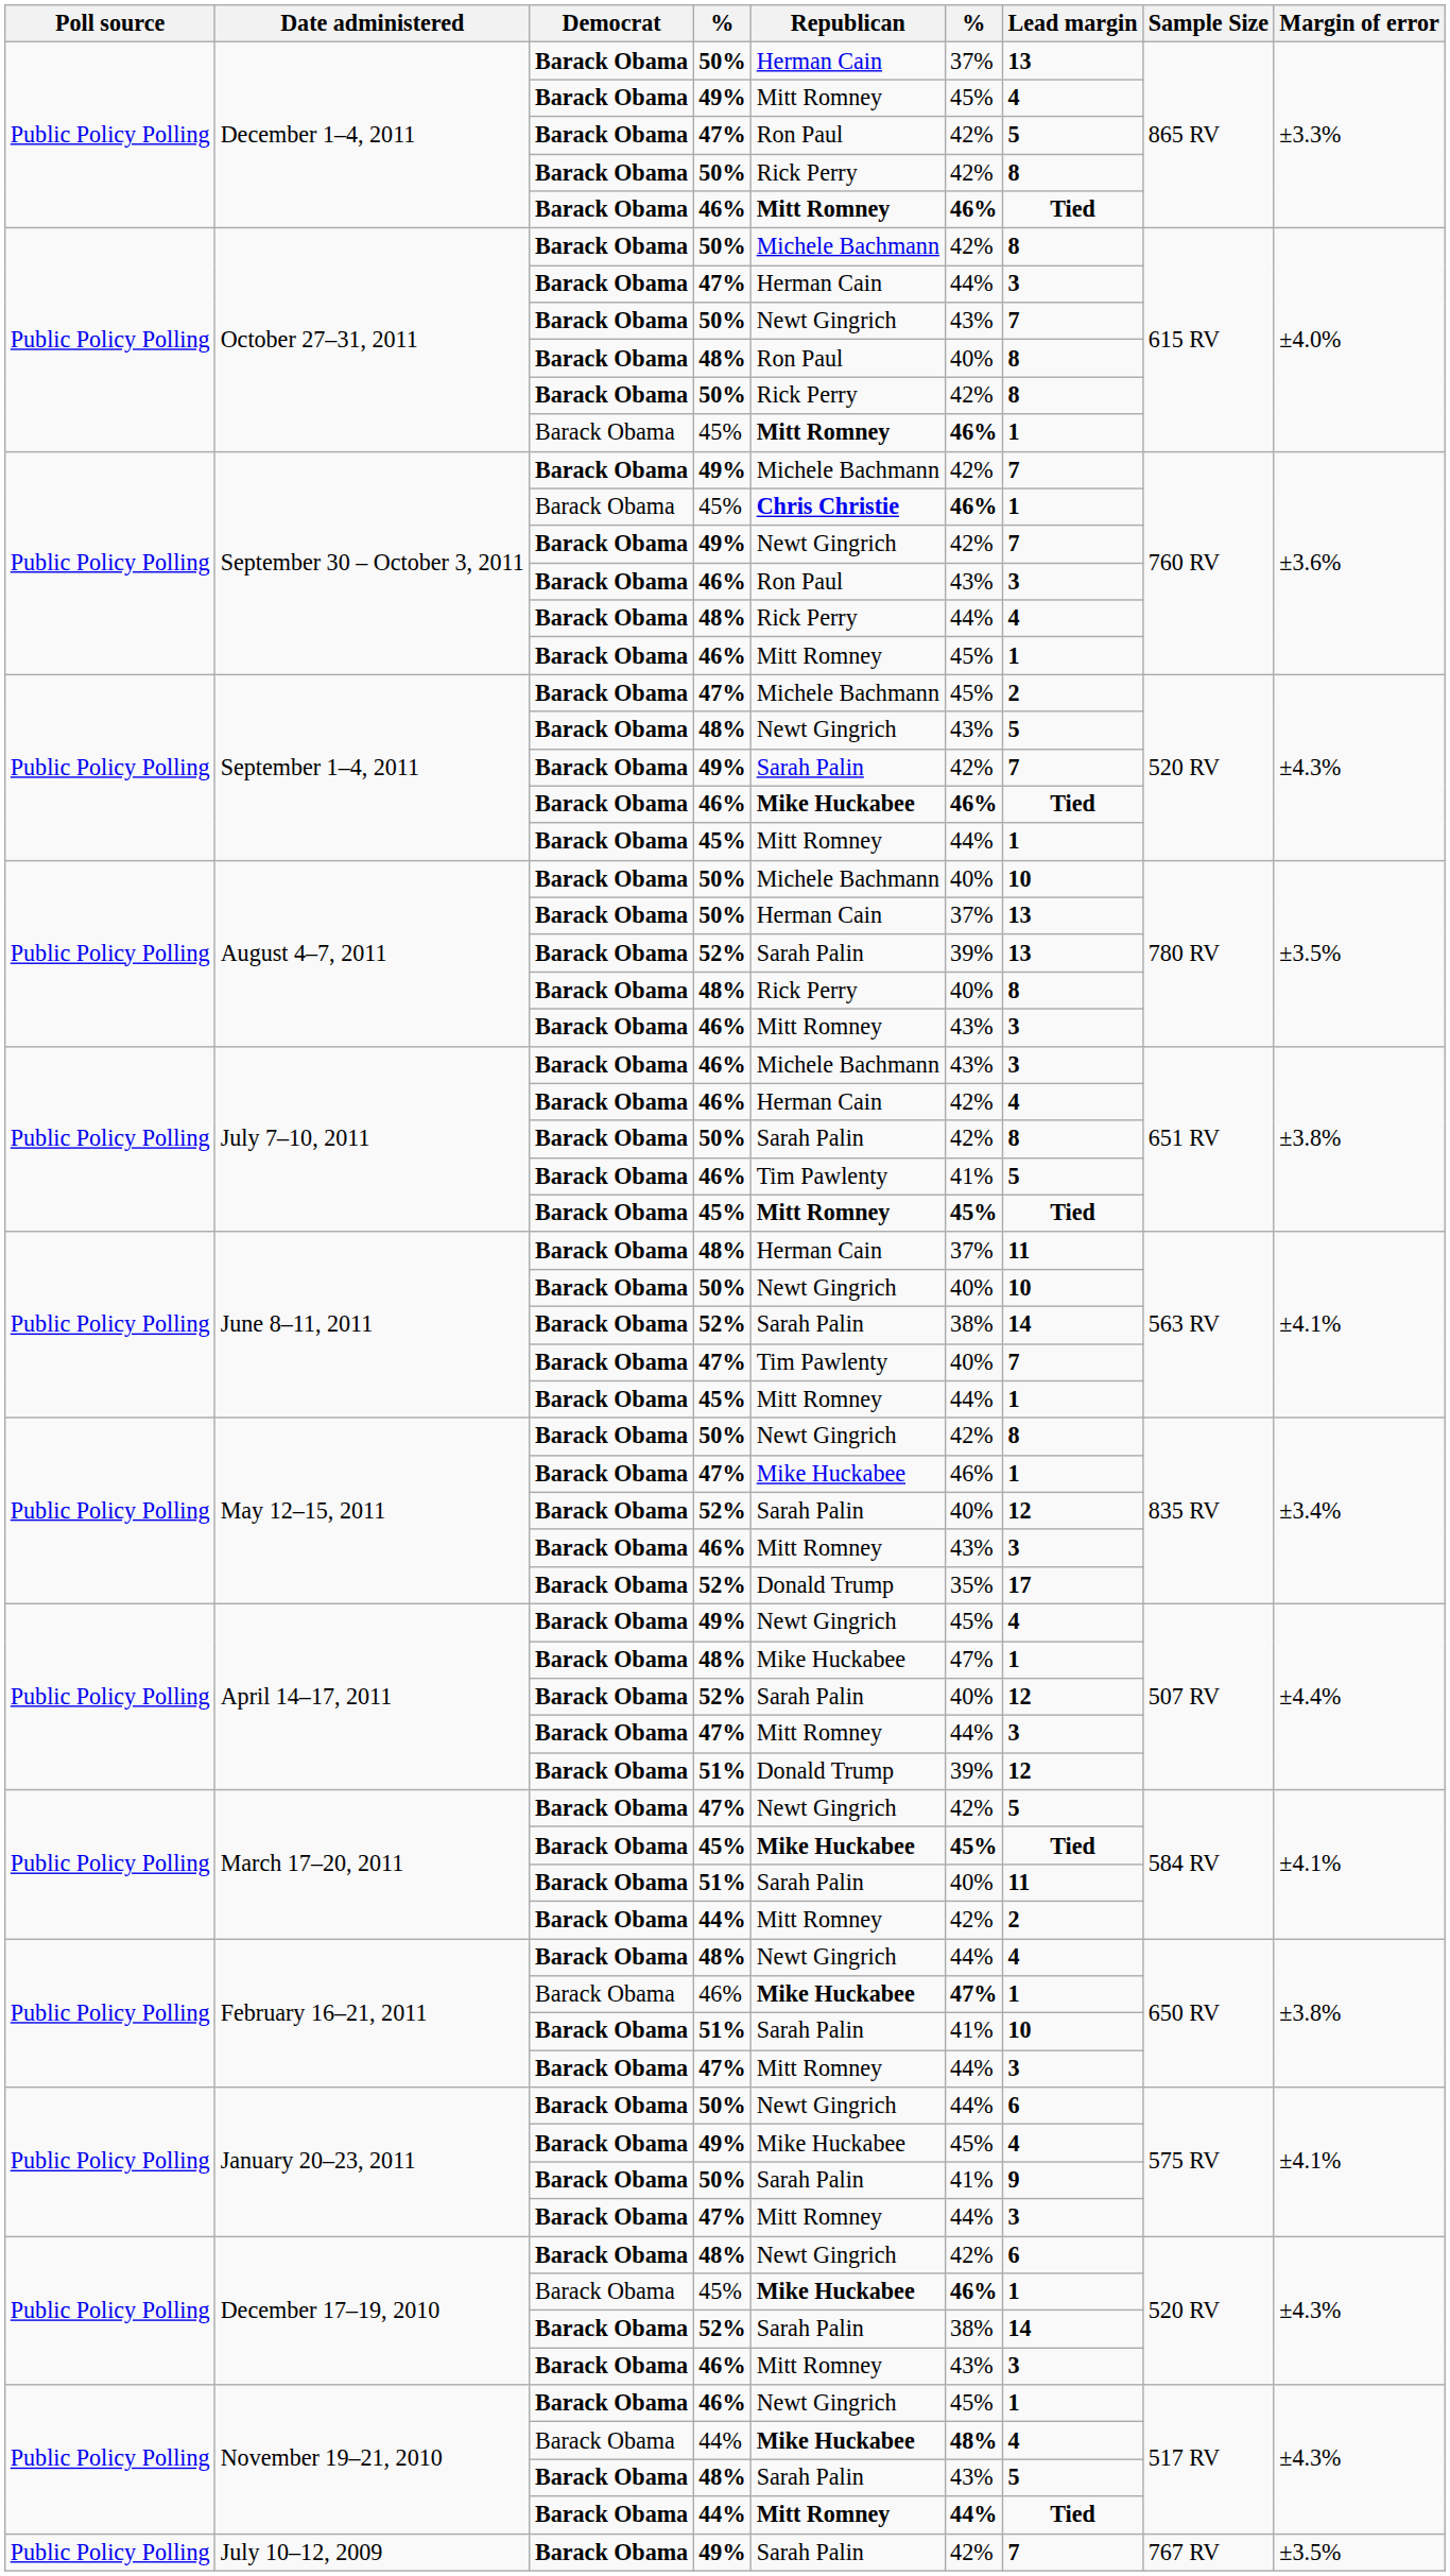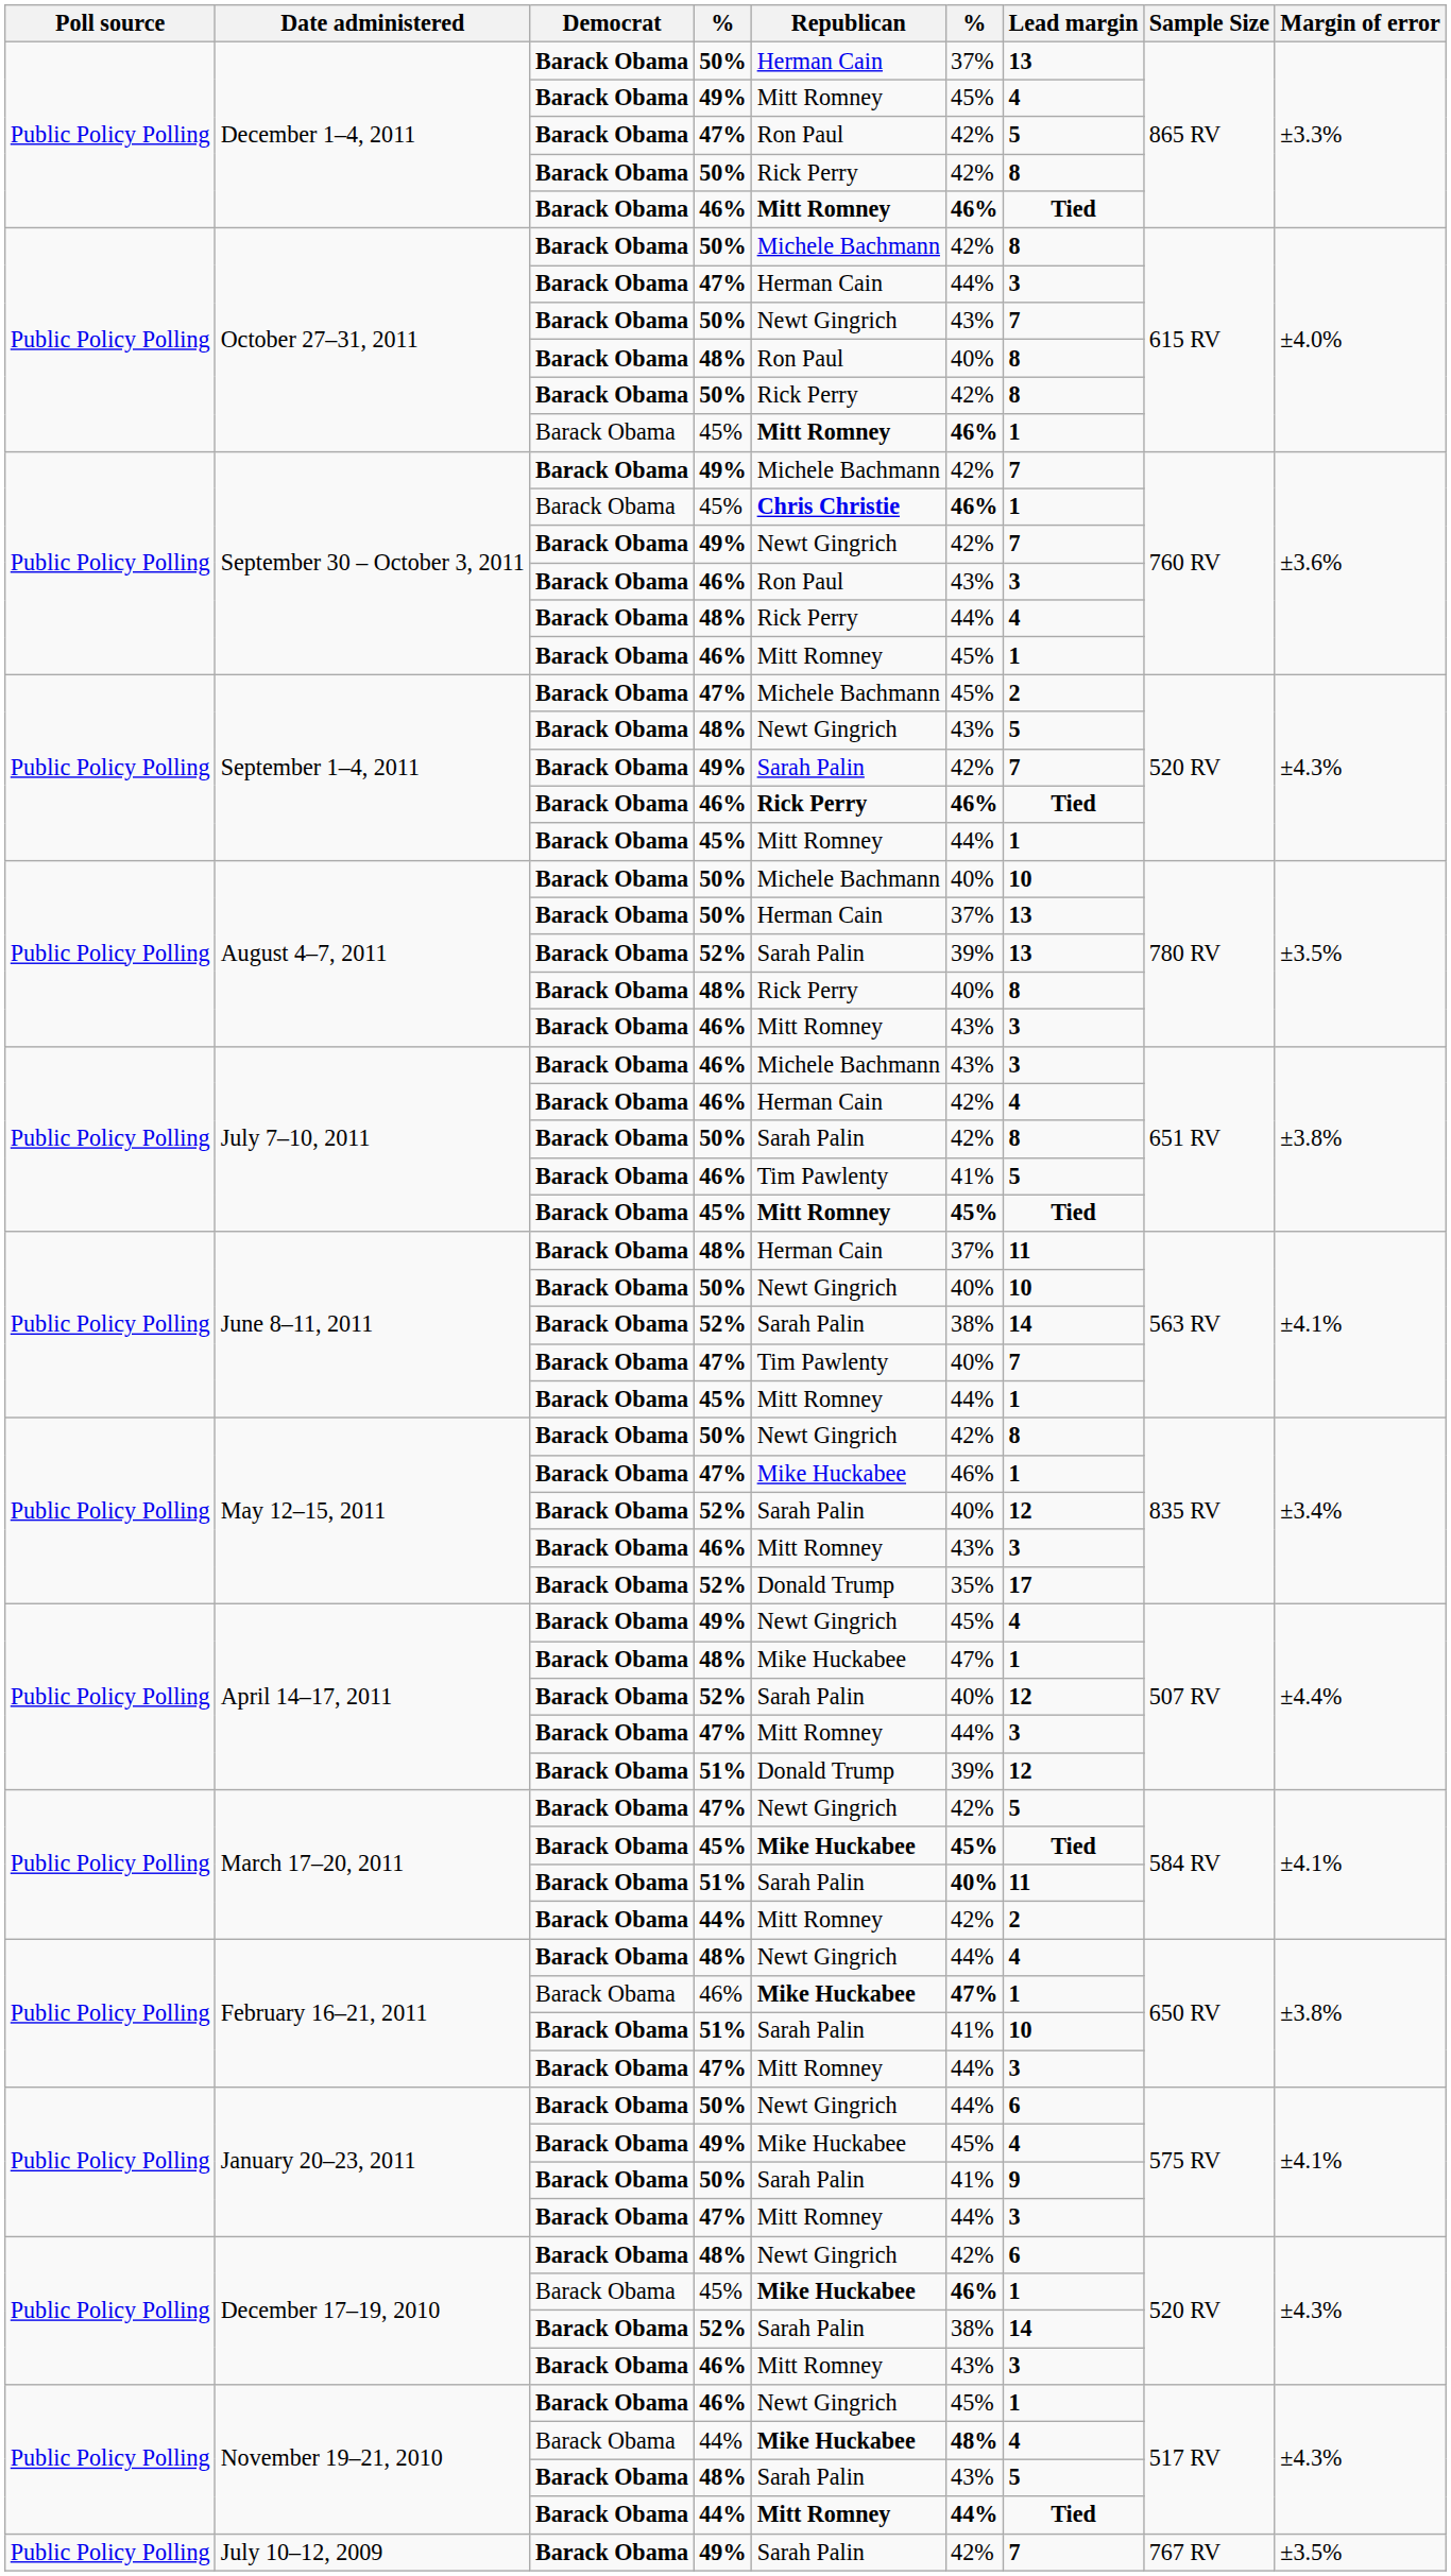September 1–4, 2011 / 46% | Republican: Mike Huckabee -> Rick Perry
March 17–20, 2011 / 51% | column 6: normal -> bold
